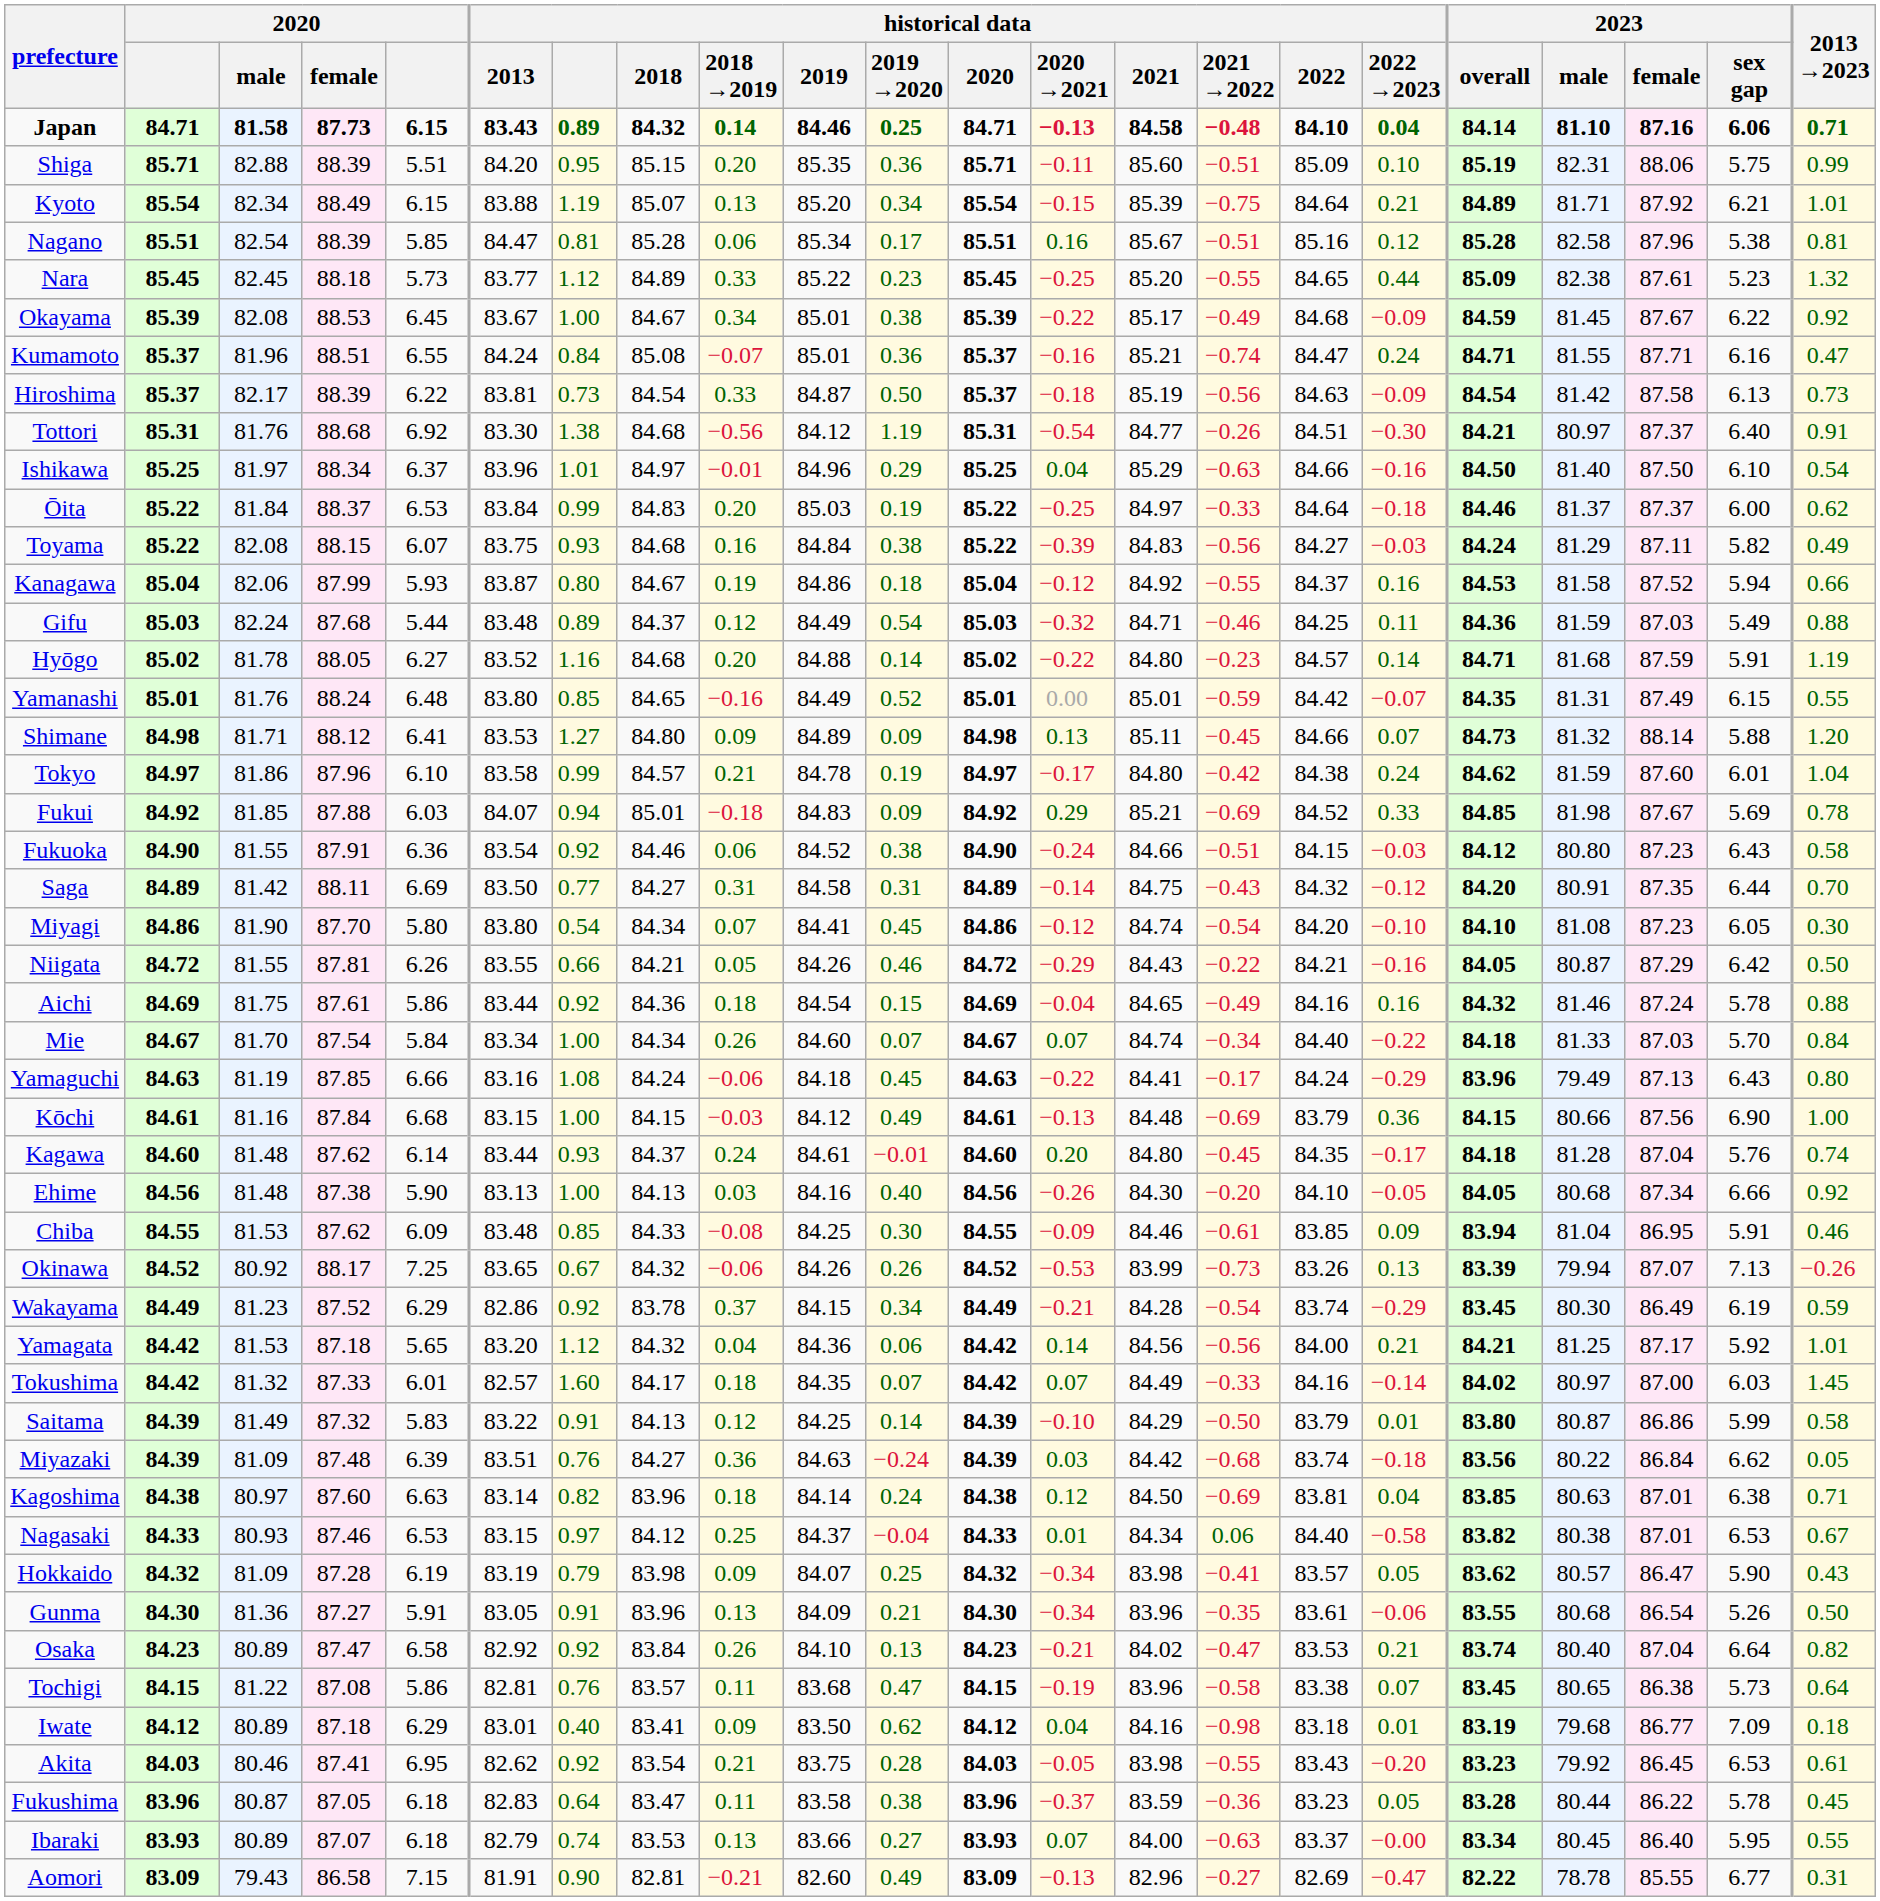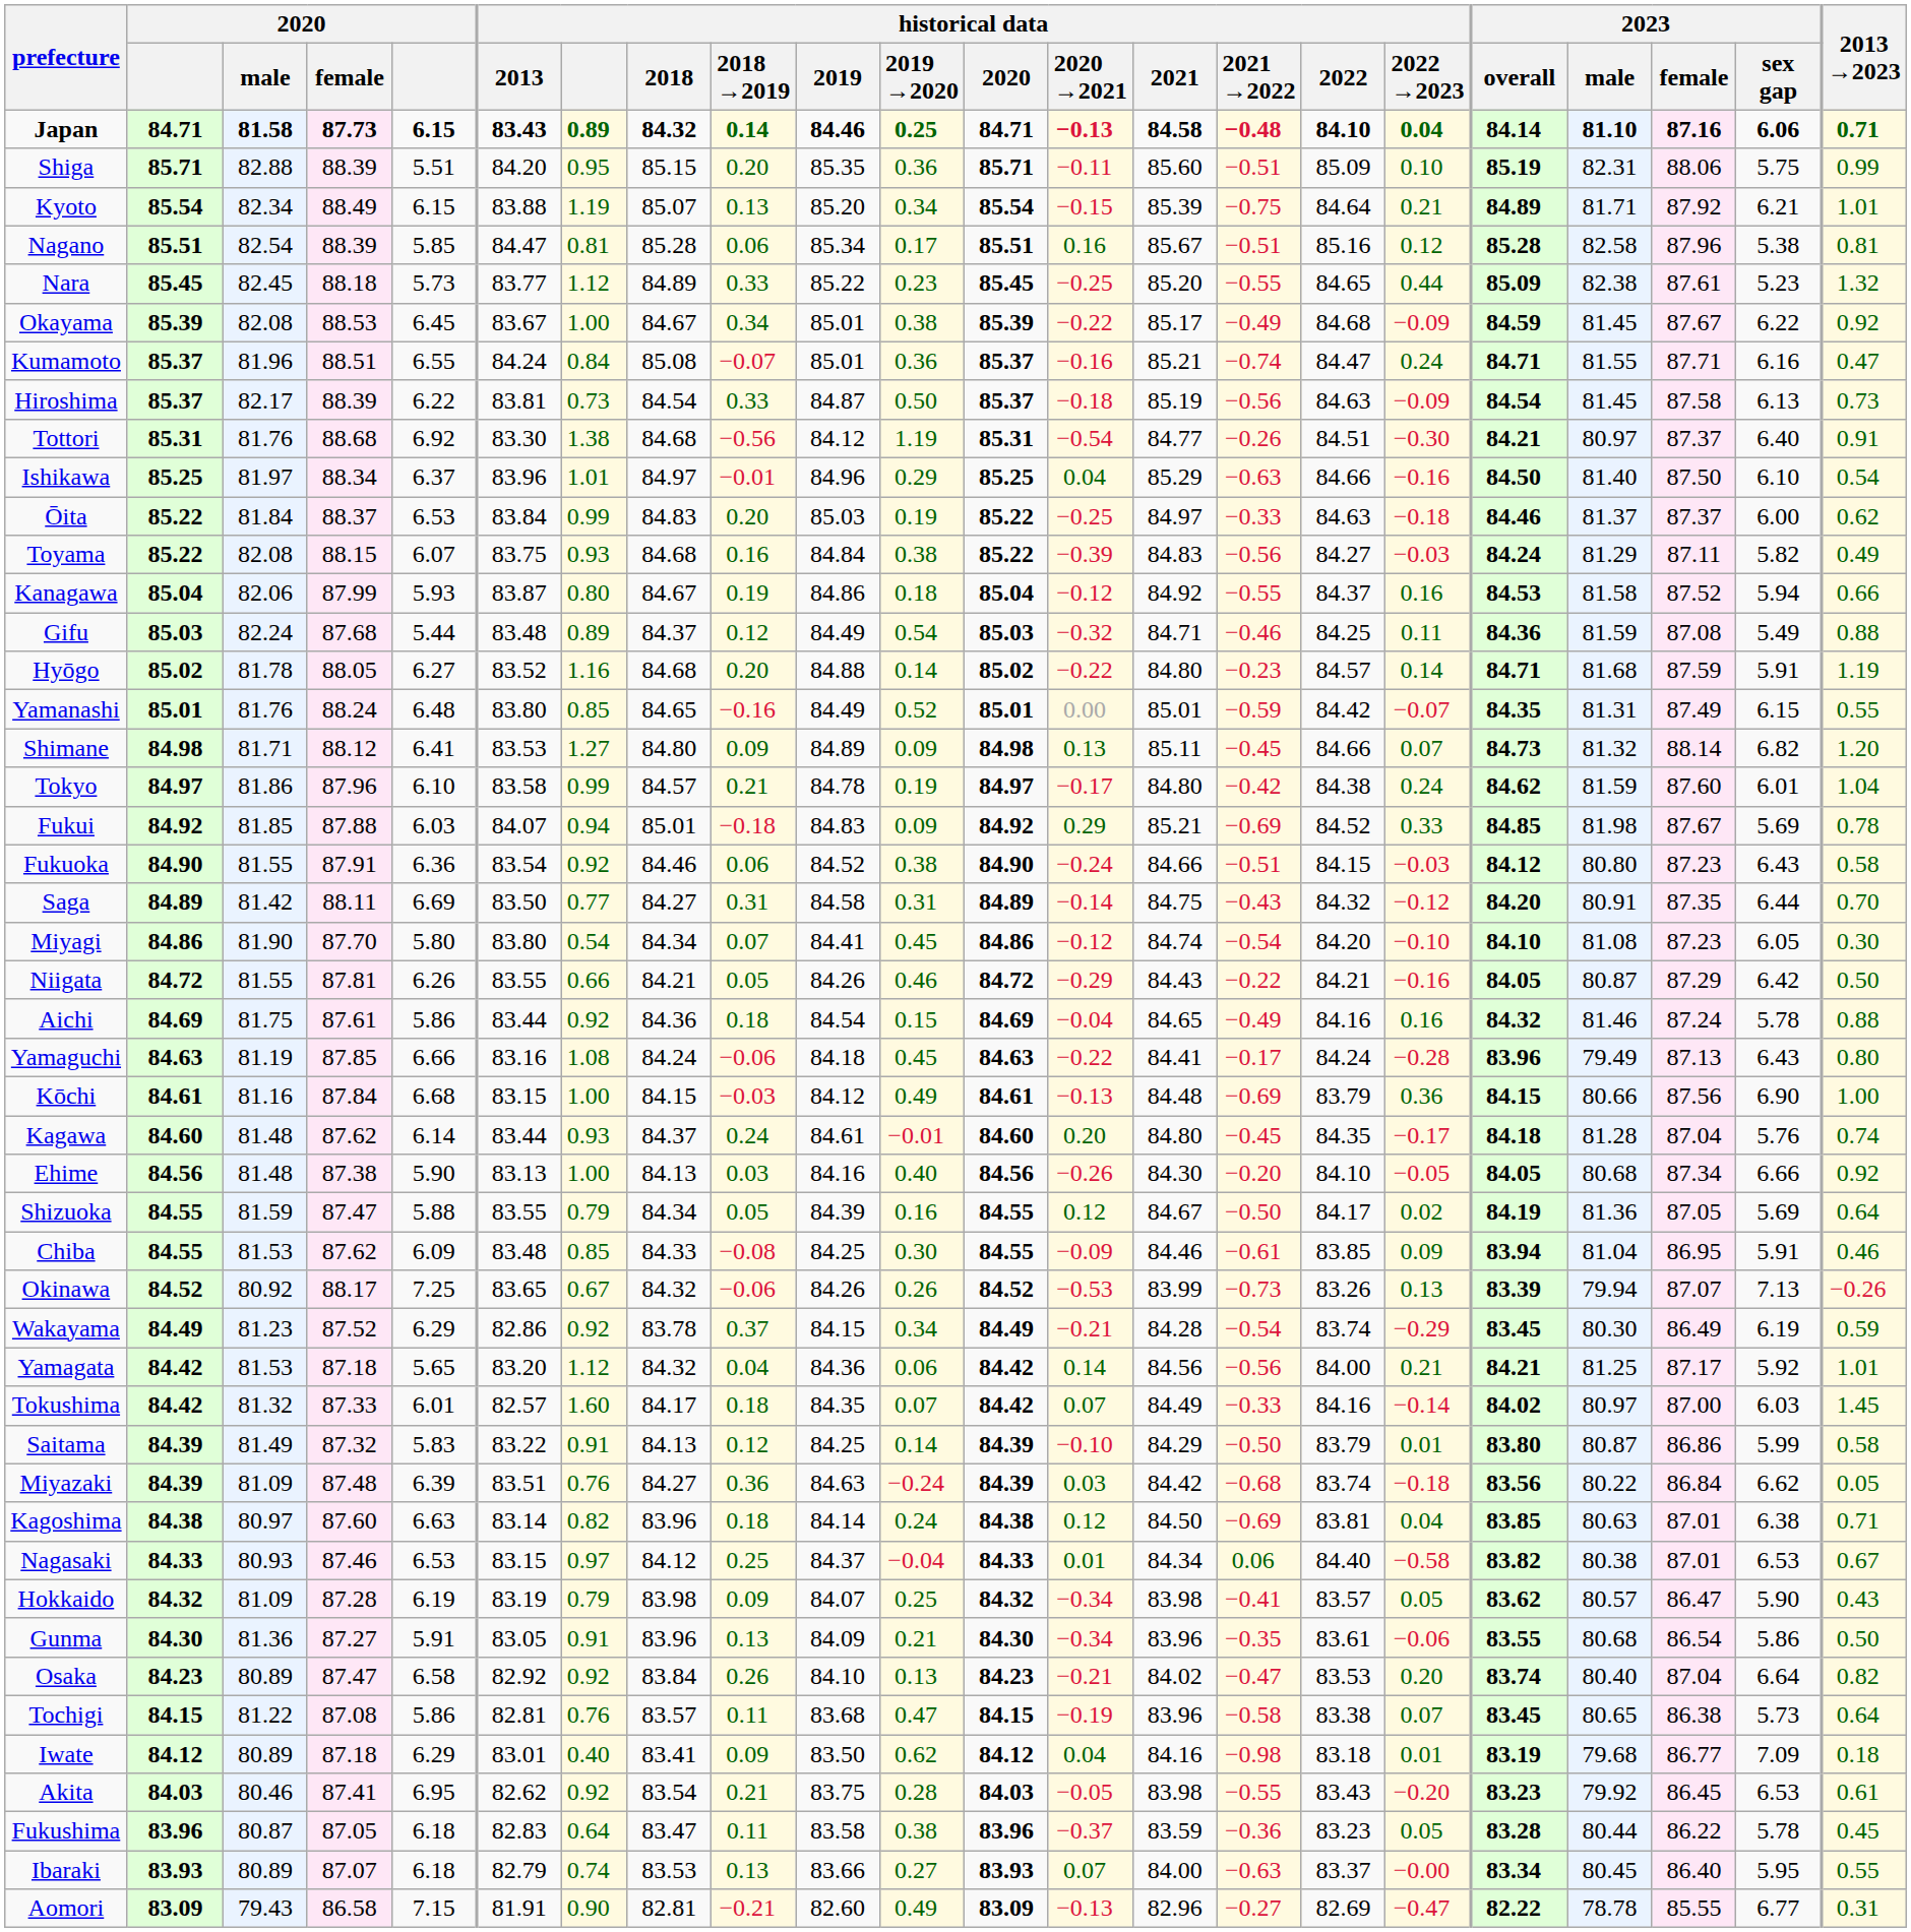Hiroshima | 2023 / male: 81.42 -> 81.45
Ōita | historical data / 2022: 84.64 -> 84.63
Gifu | 2023 / female: 87.03 -> 87.08
Shimane | 2023 / sex gap: 5.88 -> 6.82
- row: Mie | 84.67 | 81.70 | 87.54 | 5.84 | 83.34 | 1.00 | 84.34 | 0.26 | 84.60 | 0.07 | 84.67 | 0.07 | 84.74 | −0.34 | 84.40 | −0.22 | 84.18 | 81.33 | 87.03 | 5.70 | 0.84
Yamaguchi | historical data / 2022 →2023: −0.29 -> −0.28
+ row: Shizuoka | 84.55 | 81.59 | 87.47 | 5.88 | 83.55 | 0.79 | 84.34 | 0.05 | 84.39 | 0.16 | 84.55 | 0.12 | 84.67 | −0.50 | 84.17 | 0.02 | 84.19 | 81.36 | 87.05 | 5.69 | 0.64
Gunma | 2023 / sex gap: 5.26 -> 5.86
Osaka | historical data / 2022 →2023: 0.21 -> 0.20
